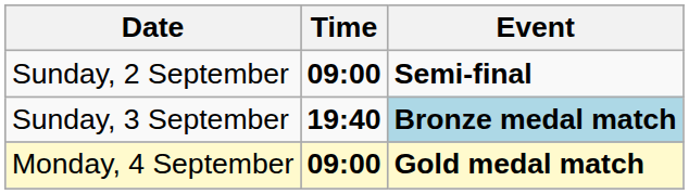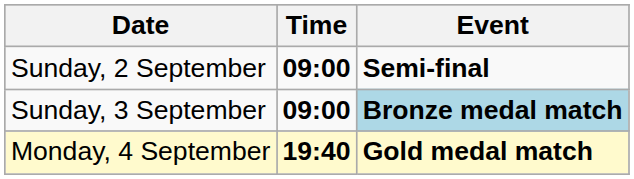Sunday, 3 September | Time: 19:40 -> 09:00
Monday, 4 September | Time: 09:00 -> 19:40
